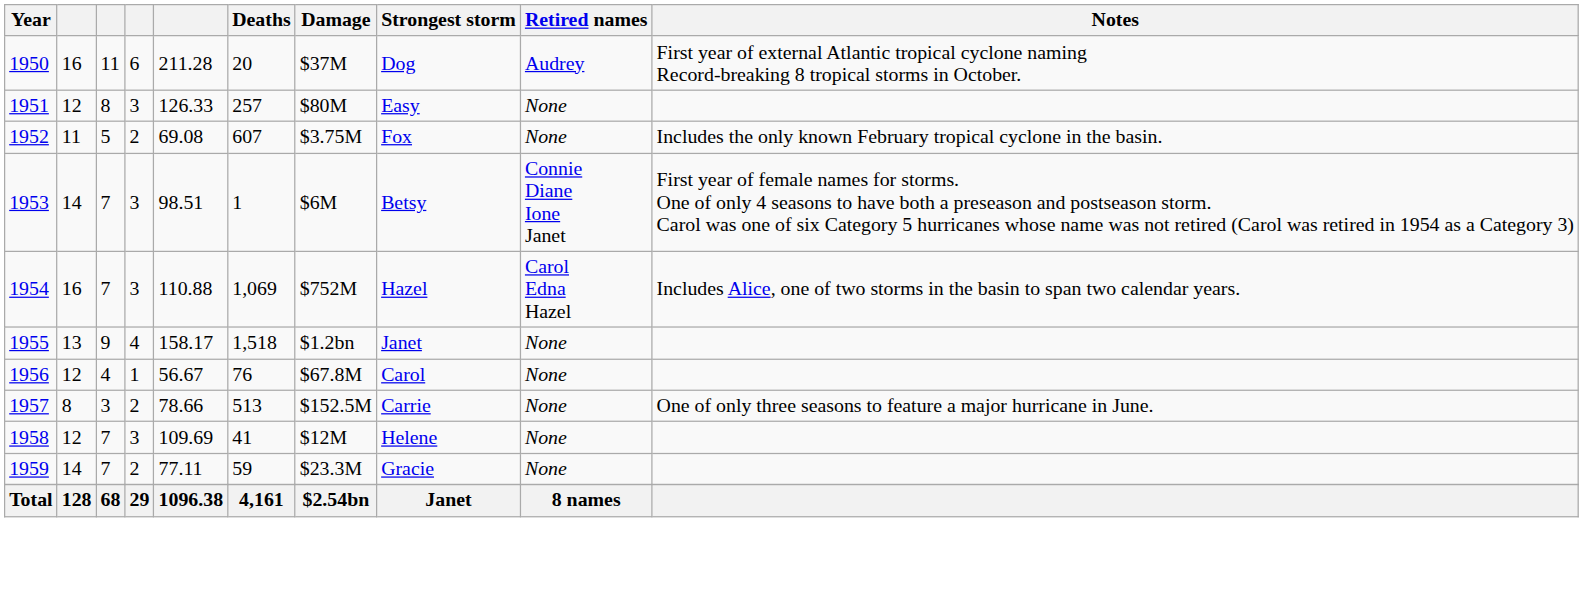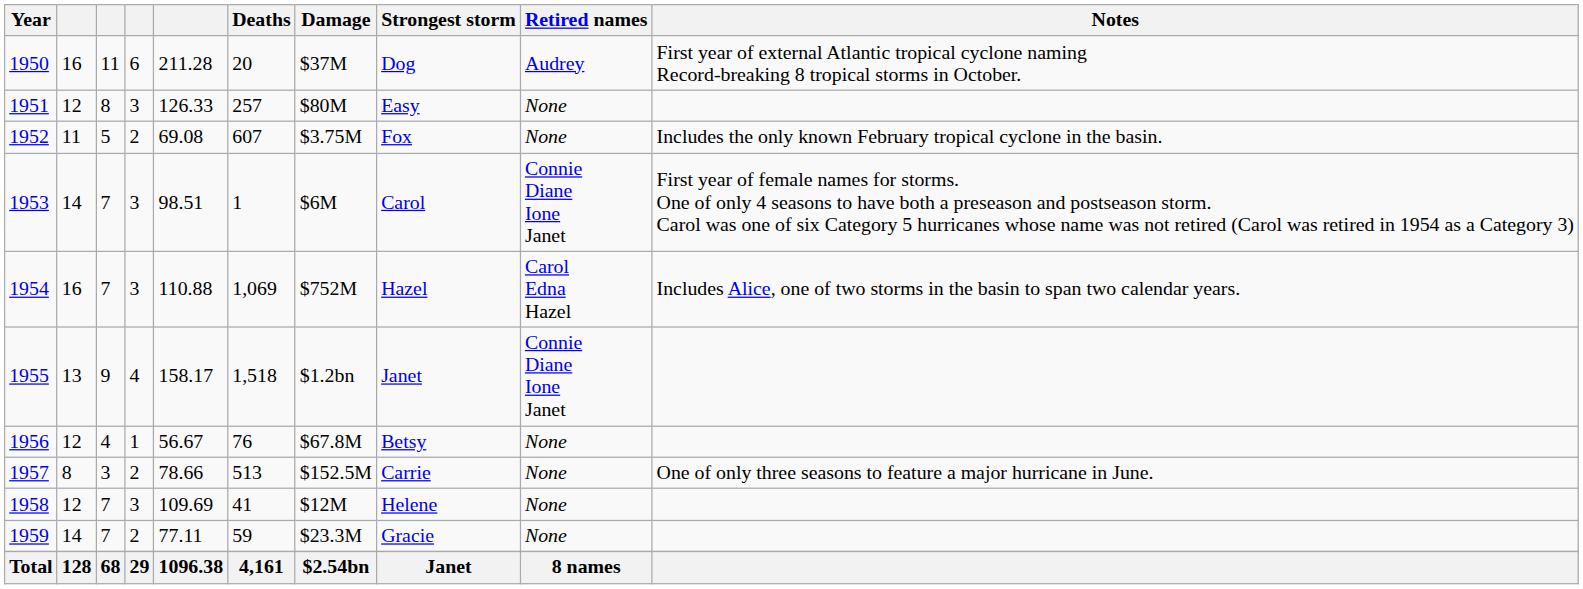1953 | Strongest storm: Betsy -> Carol
1955 | Retired names: None -> Connie Diane Ione Janet
1956 | Strongest storm: Carol -> Betsy
